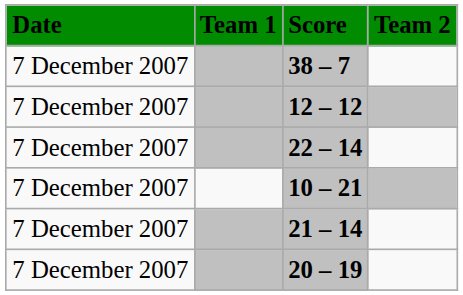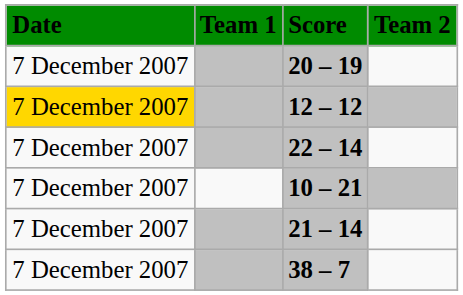rows swapped: 38 – 7 <-> 20 – 19
12 – 12 | Date: no background -> gold background
